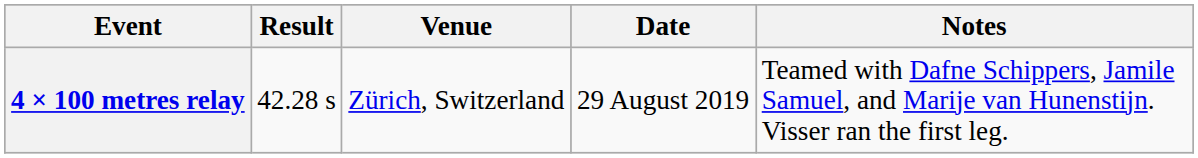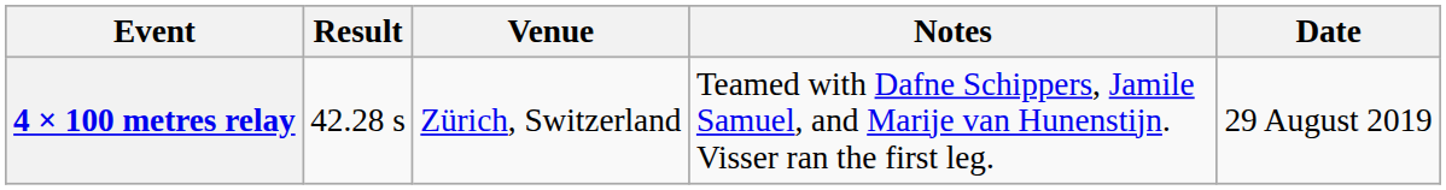columns swapped: Date <-> Notes
